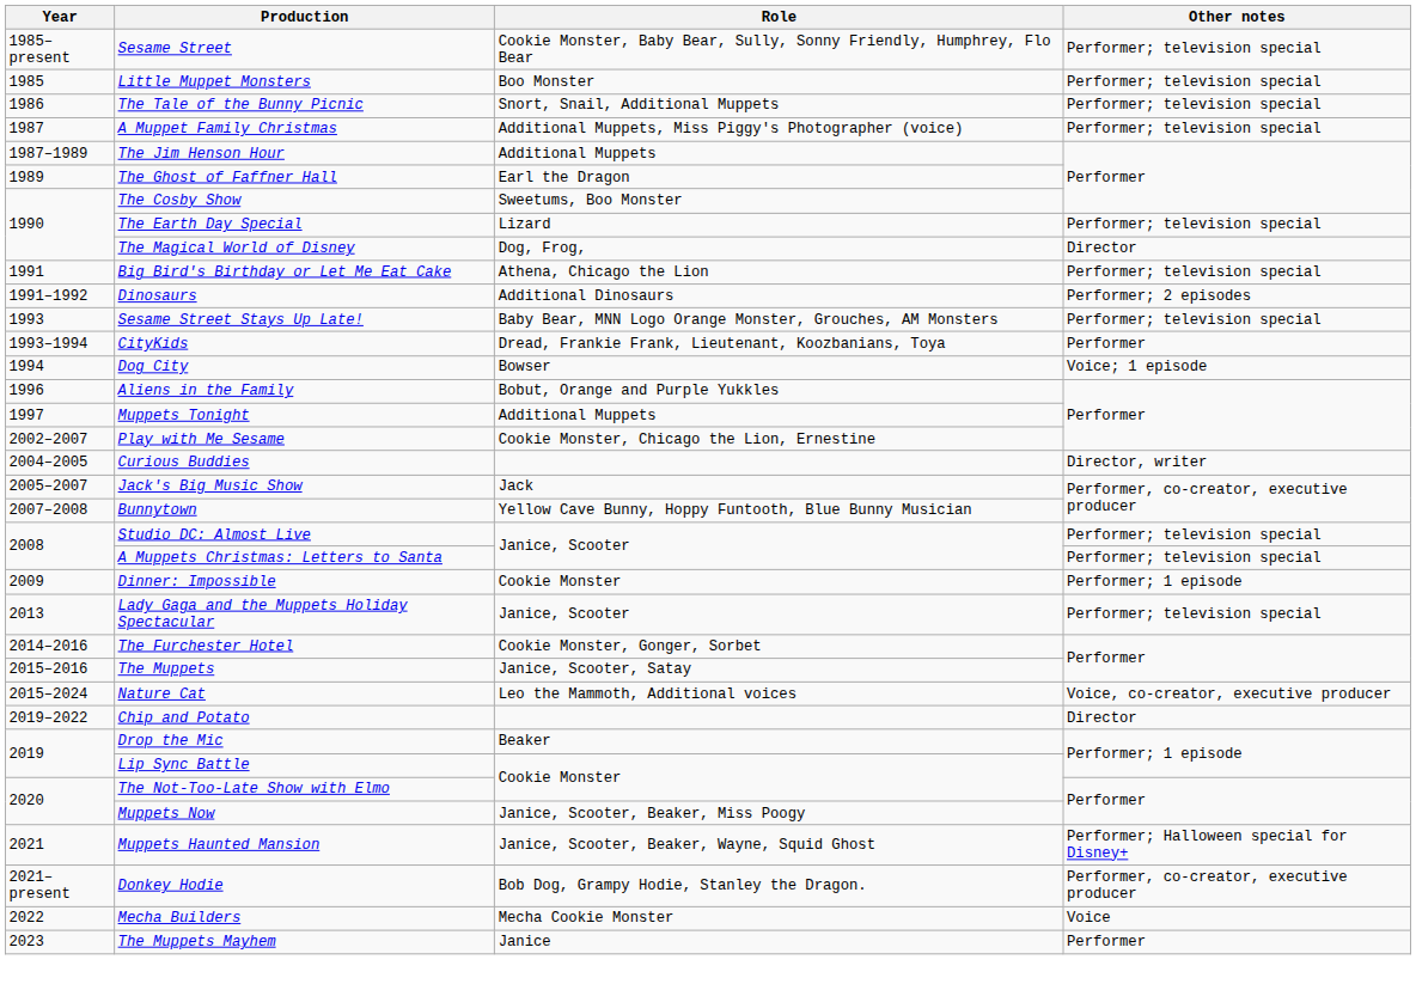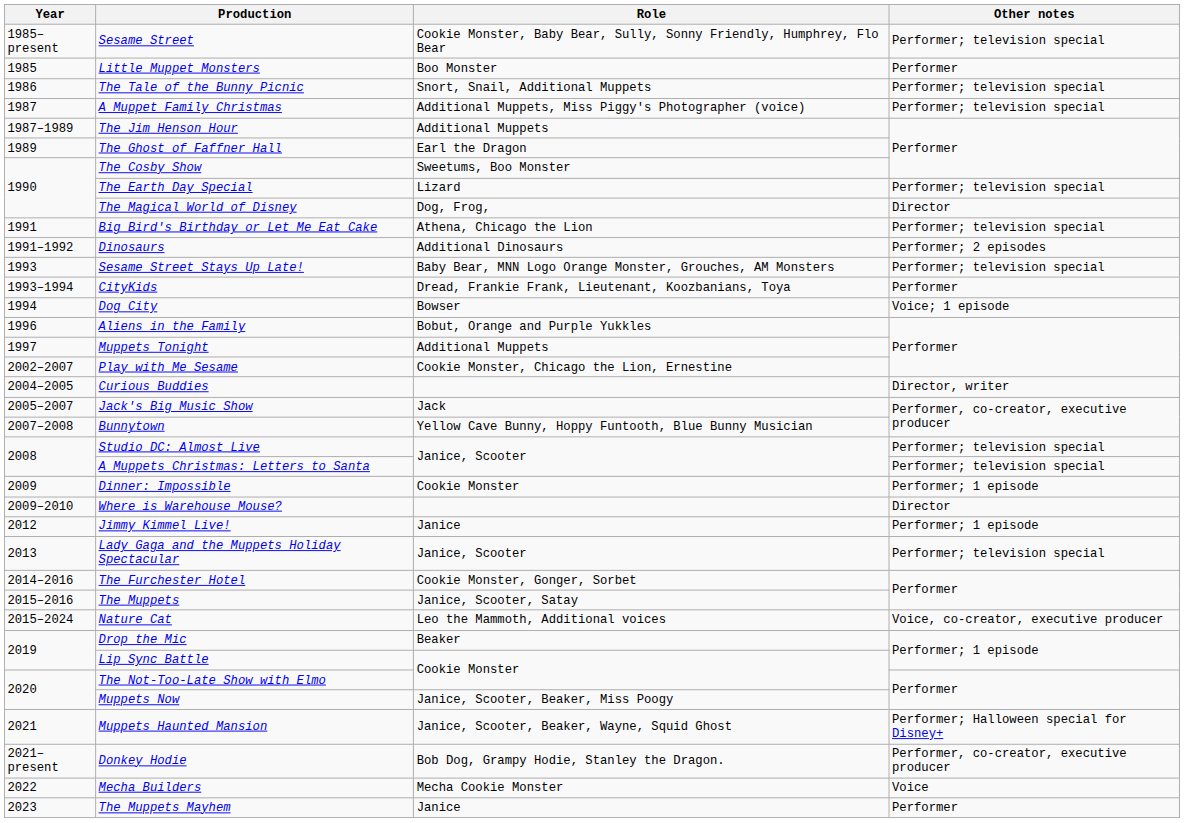Little Muppet Monsters | Other notes: Performer; television special -> Performer
+ row: 2009–2010 | Where is Warehouse Mouse? | Director
+ row: 2012 | Jimmy Kimmel Live! | Janice | Performer; 1 episode
- row: 2019–2022 | Chip and Potato | Director
